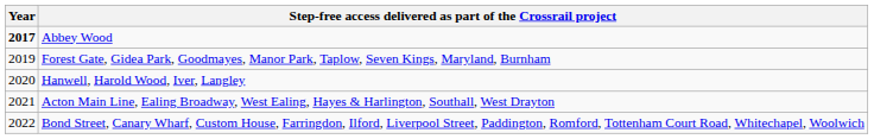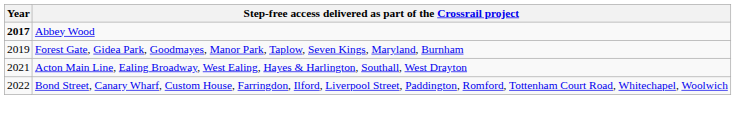- row: 2020 | Hanwell, Harold Wood, Iver, Langley
